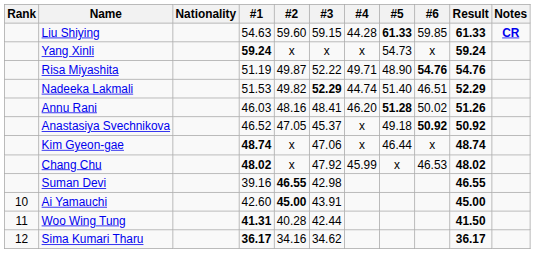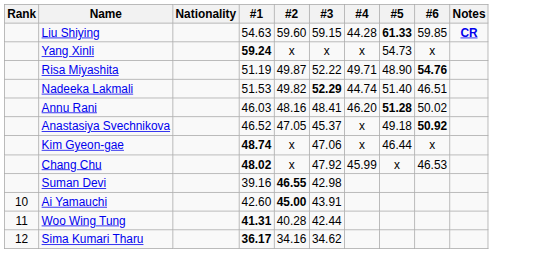- column: Result | 61.33 | 59.24 | 54.76 | 52.29 | 51.26 | 50.92 | 48.74 | 48.02 | 46.55 | 45.00 | 41.50 | 36.17
